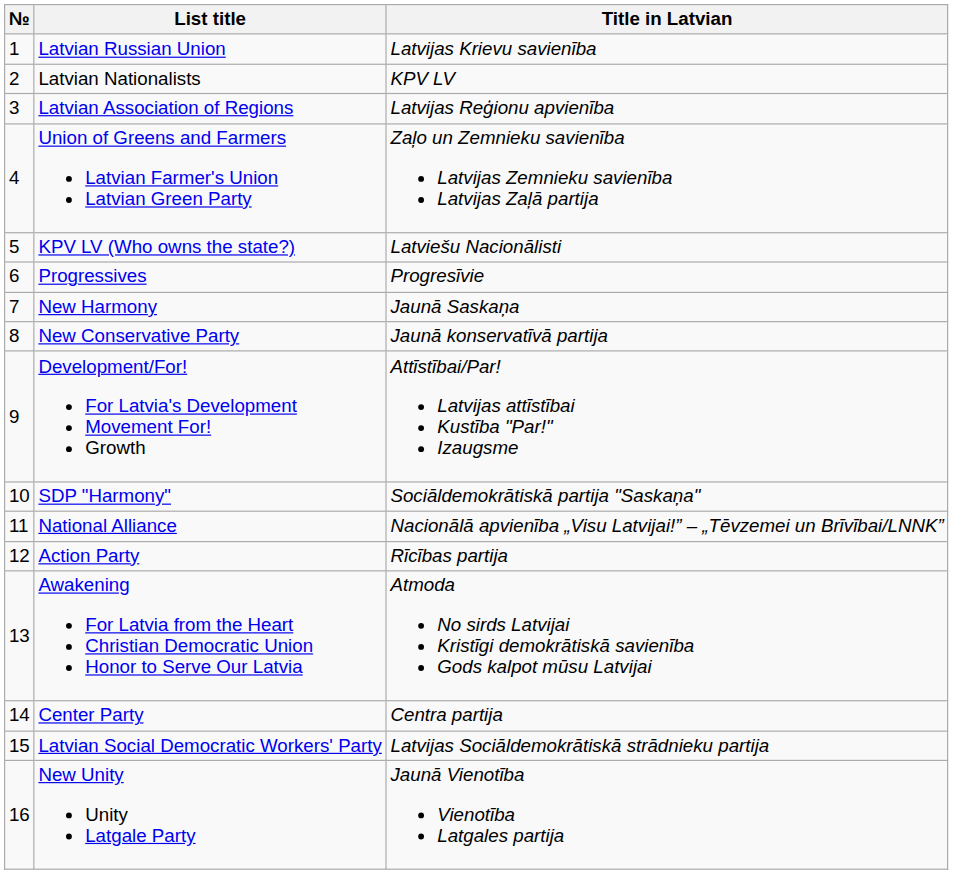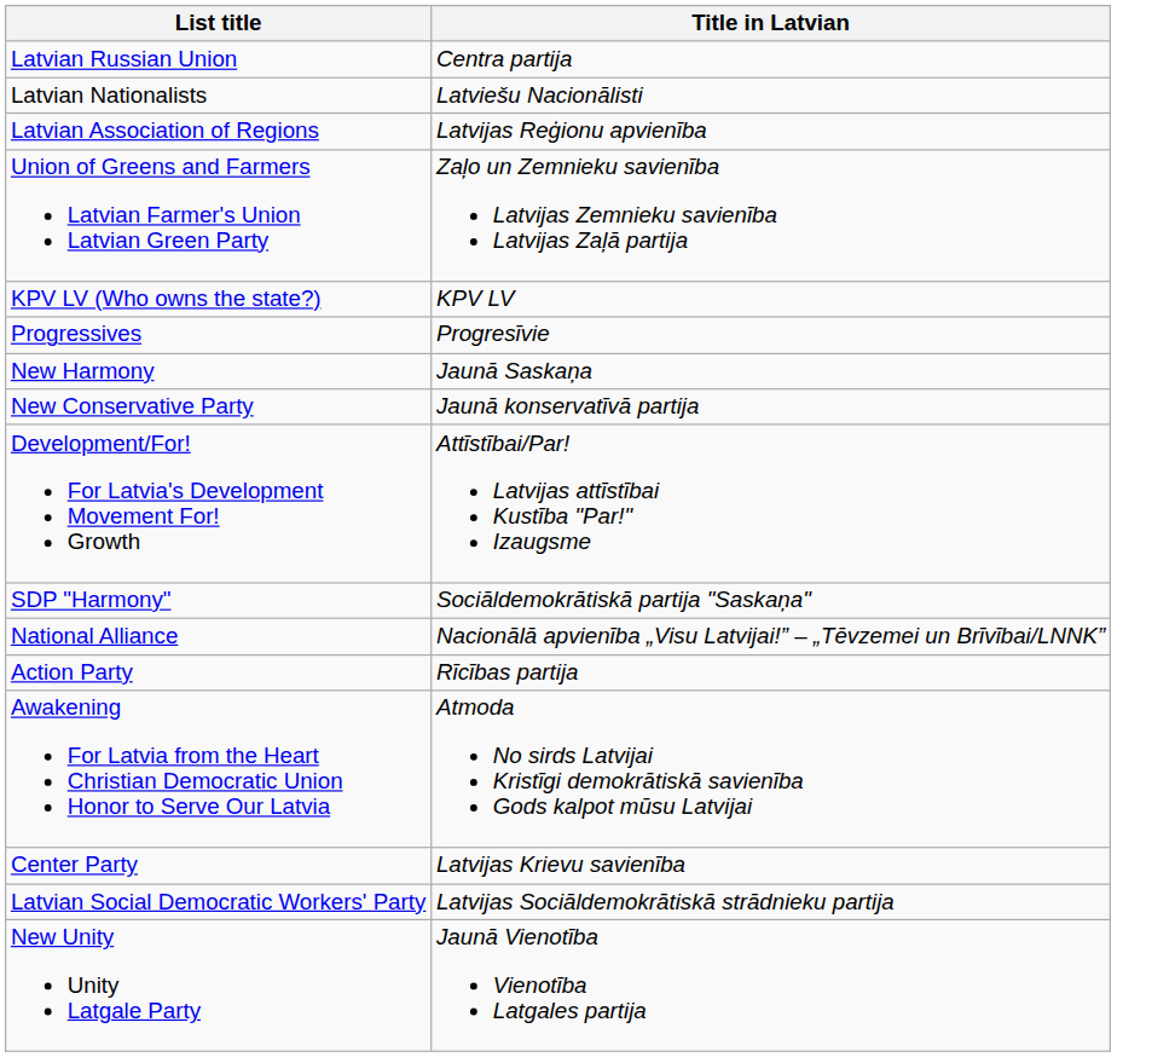- column: № | 1 | 2 | 3 | 4 | 5 | 6 | 7 | 8 | 9 | 10 | 11 | 12 | 13 | 14 | 15 | 16
Latvian Russian Union | Title in Latvian: Latvijas Krievu savienība -> Centra partija
Latvian Nationalists | Title in Latvian: KPV LV -> Latviešu Nacionālisti
KPV LV (Who owns the state?) | Title in Latvian: Latviešu Nacionālisti -> KPV LV
Center Party | Title in Latvian: Centra partija -> Latvijas Krievu savienība
